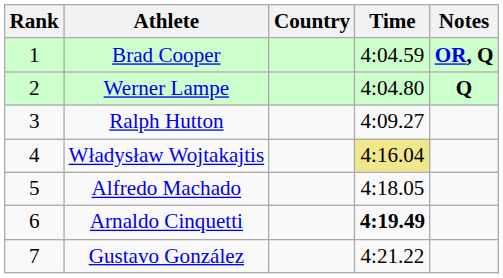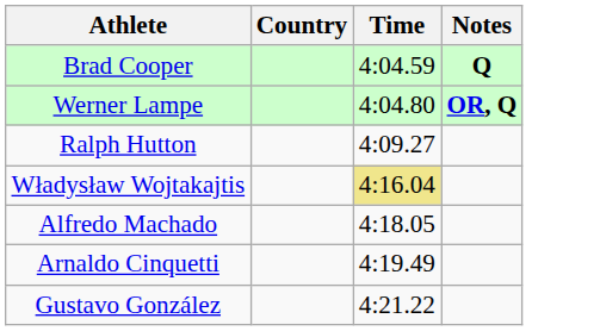- column: Rank | 1 | 2 | 3 | 4 | 5 | 6 | 7
Brad Cooper | Notes: OR, Q -> Q
Werner Lampe | Notes: Q -> OR, Q
Arnaldo Cinquetti | Time: bold -> normal
